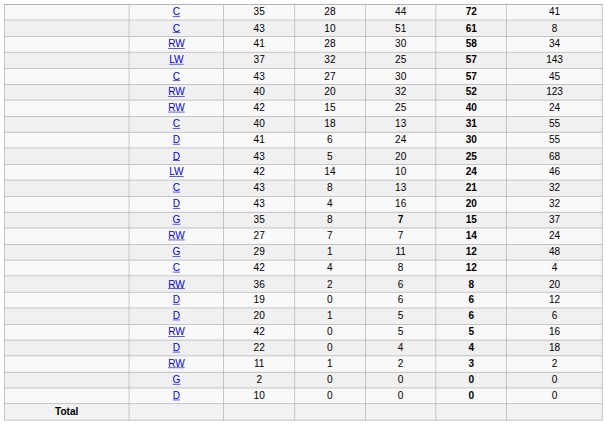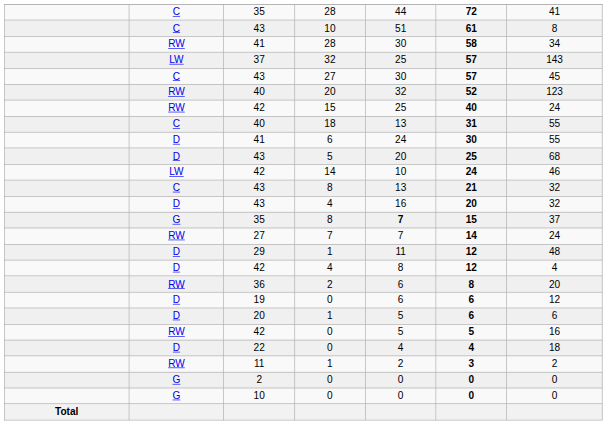29 / 1 | column 2: G -> D
42 / 4 | column 2: C -> D
10 / 0 | column 2: D -> G
